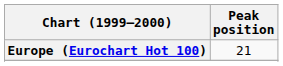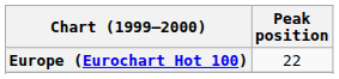Europe (Eurochart Hot 100) | Peak position: 21 -> 22
